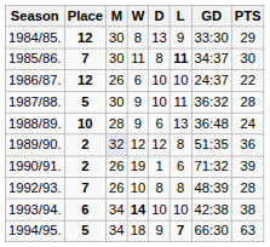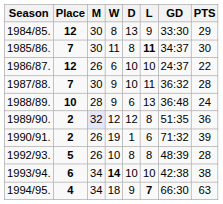1987/88. | Place: 5 -> 7
1992/93. | Place: 7 -> 5
1994/95. | Place: 5 -> 4
